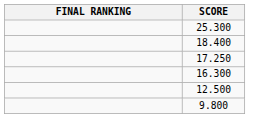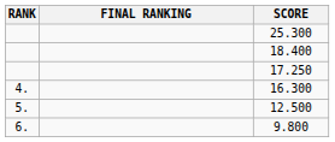+ column: RANK | 4. | 5. | 6.
